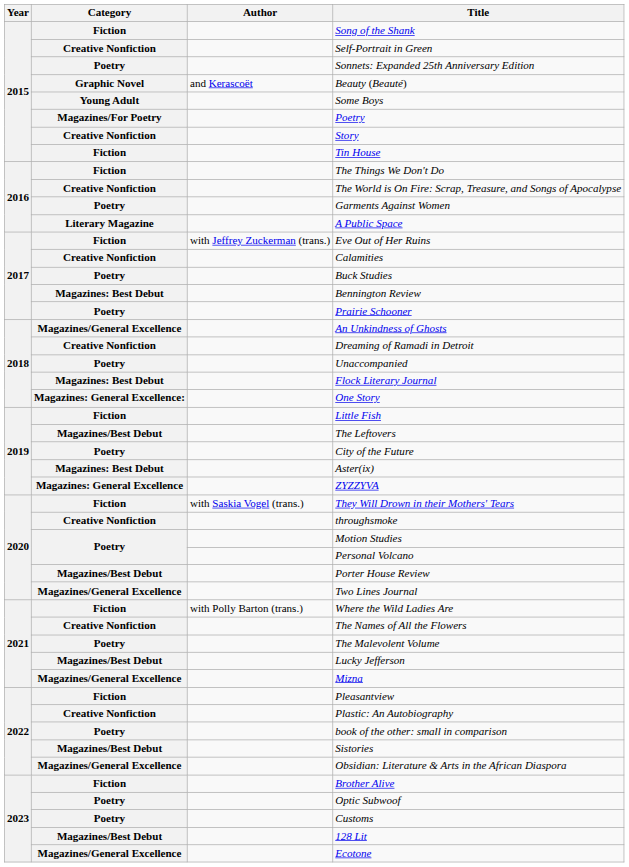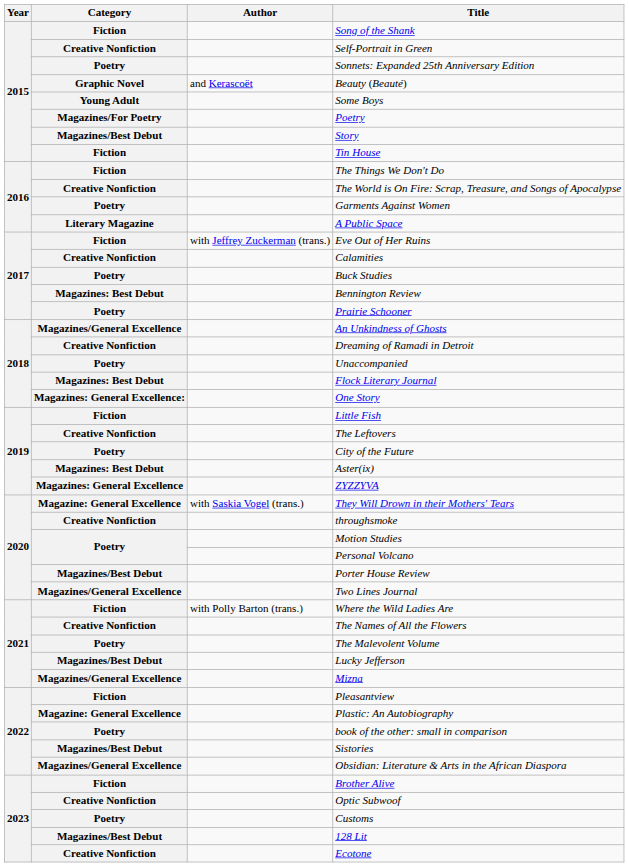Story | Category: Creative Nonfiction -> Magazines/Best Debut
The Leftovers | Category: Magazines/Best Debut -> Creative Nonfiction
They Will Drown in their Mothers' Tears | Category: Fiction -> Magazine: General Excellence
Plastic: An Autobiography | Category: Creative Nonfiction -> Magazine: General Excellence
Optic Subwoof | Category: Poetry -> Creative Nonfiction
Ecotone | Category: Magazines/General Excellence -> Creative Nonfiction
